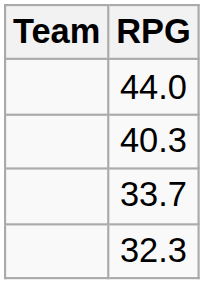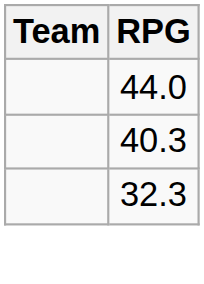- row: 33.7
